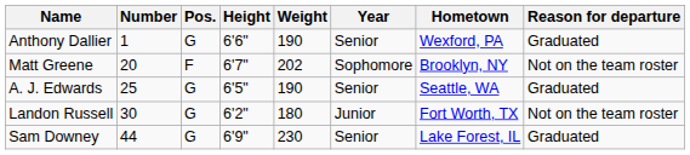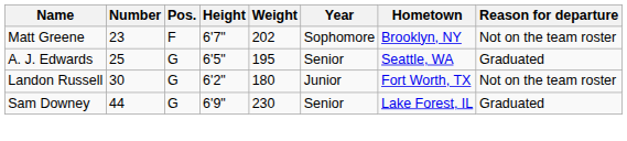- row: Anthony Dallier | 1 | G | 6'6" | 190 | Senior | Wexford, PA | Graduated
Matt Greene | Number: 20 -> 23
A. J. Edwards | Weight: 190 -> 195
